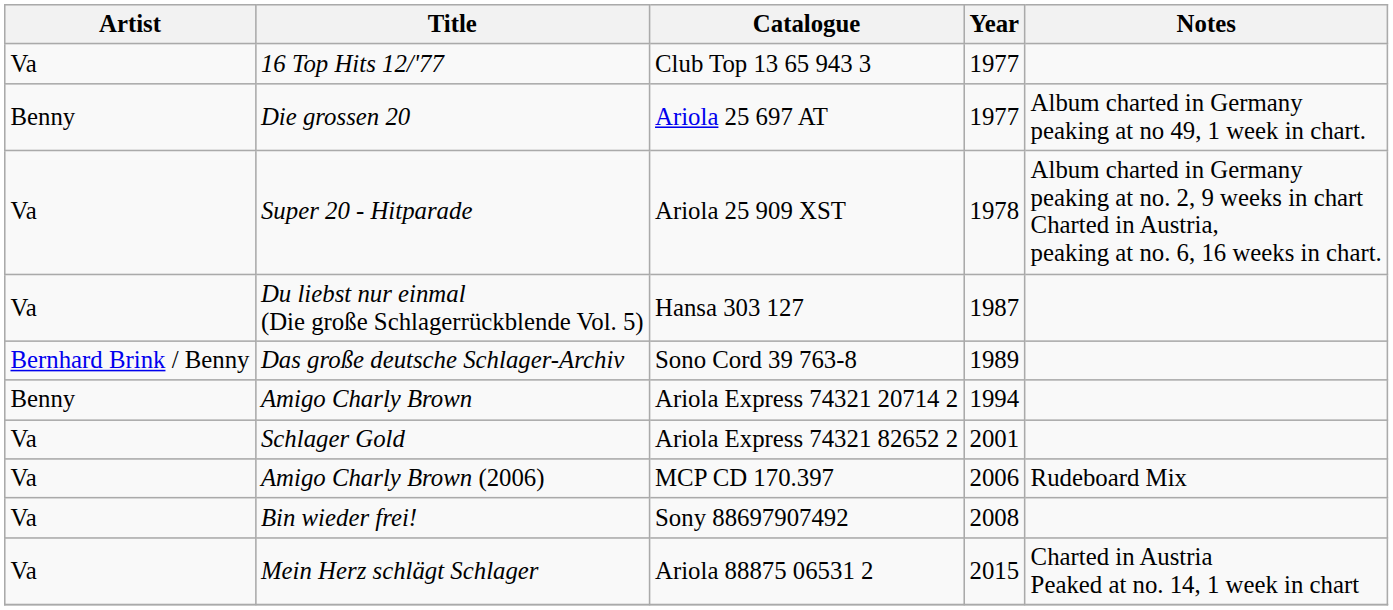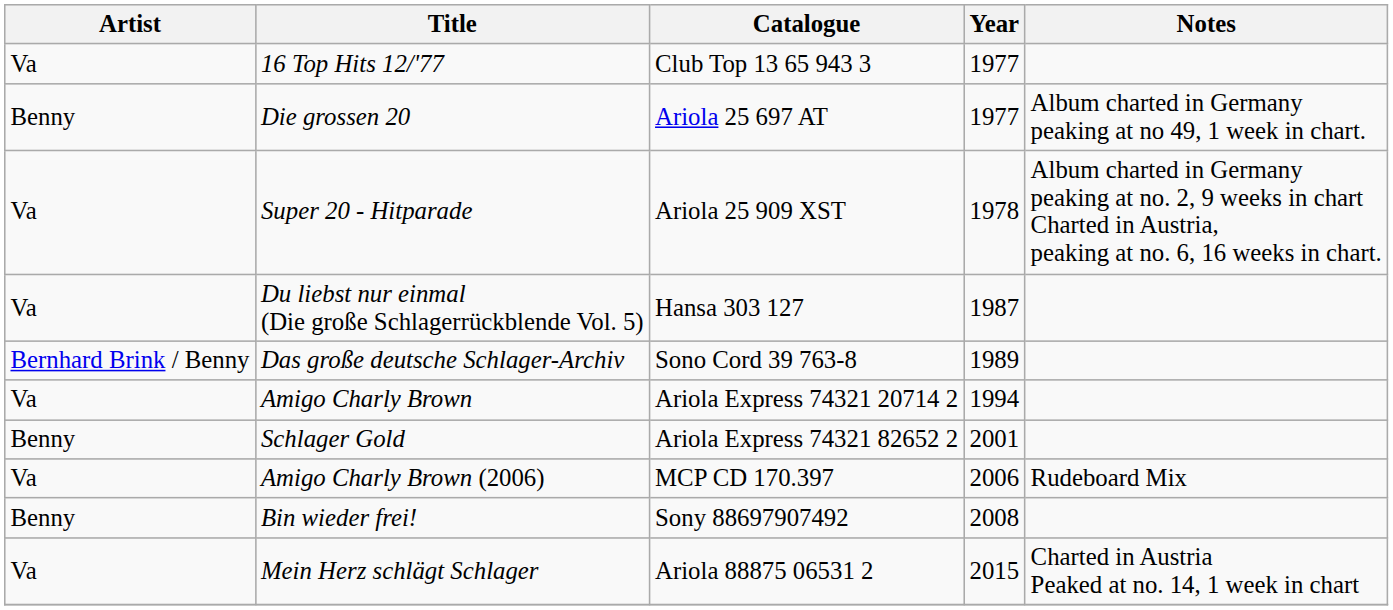Amigo Charly Brown | Artist: Benny -> Va
Schlager Gold | Artist: Va -> Benny
Bin wieder frei! | Artist: Va -> Benny
